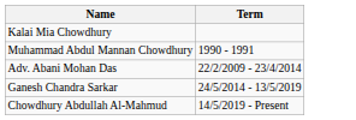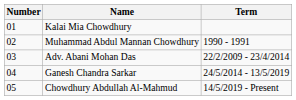+ column: Number | 01 | 02 | 03 | 04 | 05
